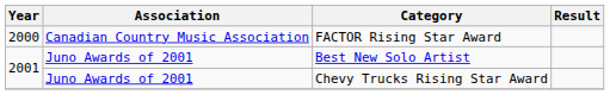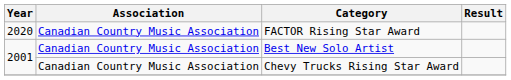FACTOR Rising Star Award | Year: 2000 -> 2020
Best New Solo Artist | Association: Juno Awards of 2001 -> Canadian Country Music Association
Chevy Trucks Rising Star Award | Association: Juno Awards of 2001 -> Canadian Country Music Association
